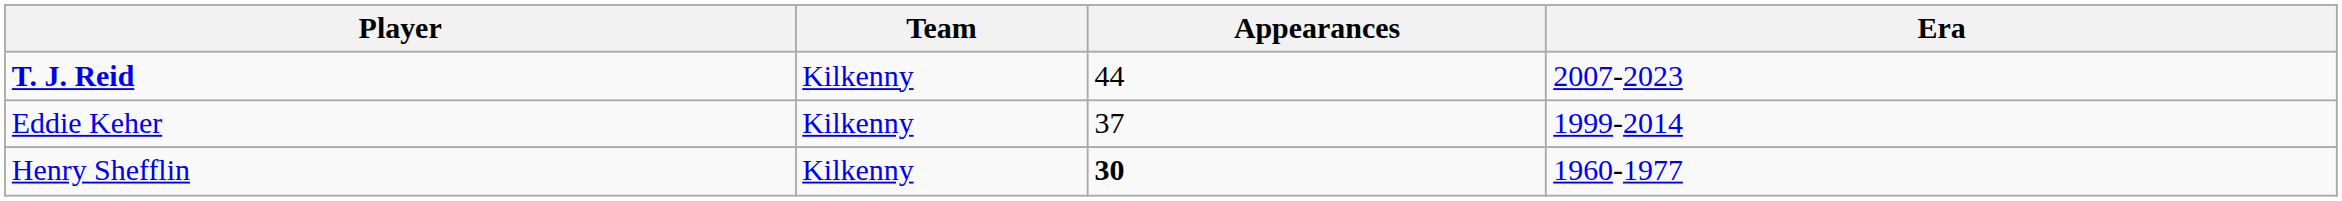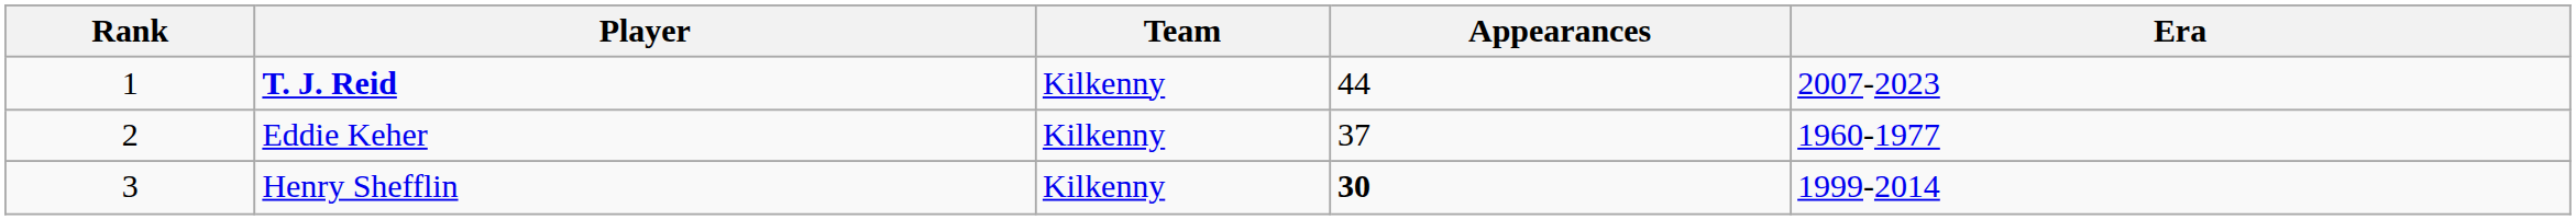+ column: Rank | 1 | 2 | 3
Eddie Keher | Era: 1999-2014 -> 1960-1977
Henry Shefflin | Era: 1960-1977 -> 1999-2014
